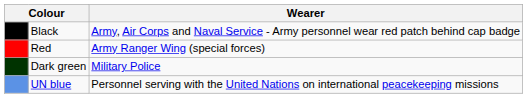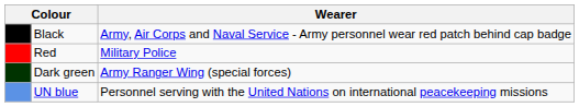Red | Wearer: Army Ranger Wing (special forces) -> Military Police
Dark green | Wearer: Military Police -> Army Ranger Wing (special forces)
